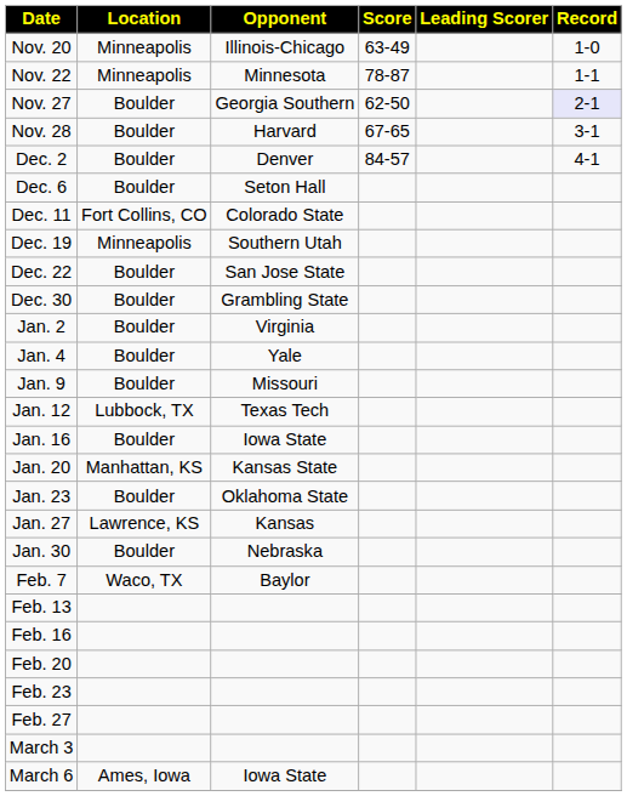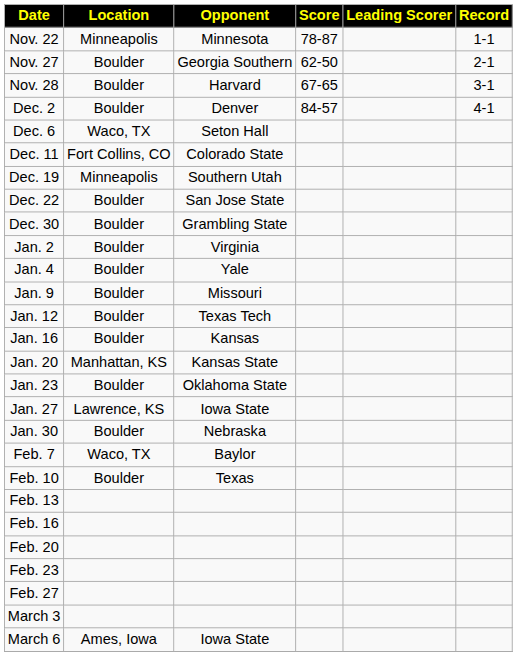- row: Nov. 20 | Minneapolis | Illinois-Chicago | 63-49 | 1-0
Nov. 27 | Record: lavender background -> no background
Dec. 6 | Location: Boulder -> Waco, TX
Jan. 12 | Location: Lubbock, TX -> Boulder
Jan. 16 | Opponent: Iowa State -> Kansas
Jan. 27 | Opponent: Kansas -> Iowa State
+ row: Feb. 10 | Boulder | Texas
